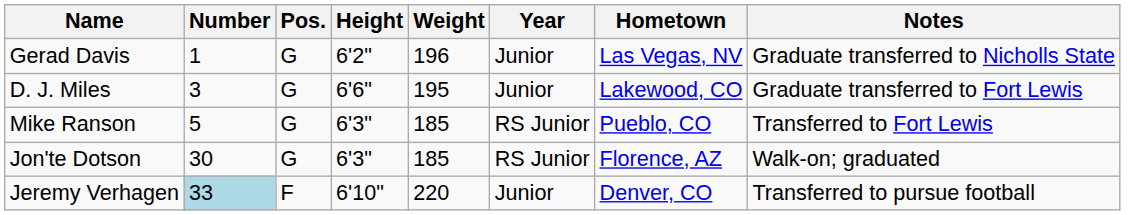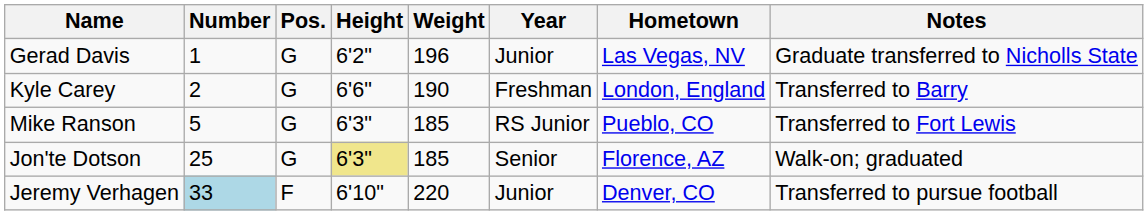+ row: Kyle Carey | 2 | G | 6'6" | 190 | Freshman | London, England | Transferred to Barry
- row: D. J. Miles | 3 | G | 6'6" | 195 | Junior | Lakewood, CO | Graduate transferred to Fort Lewis
Jon'te Dotson | Number: 30 -> 25
Jon'te Dotson | Height: no background -> khaki background
Jon'te Dotson | Year: RS Junior -> Senior
